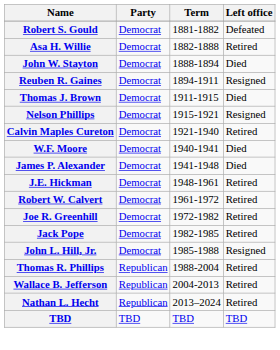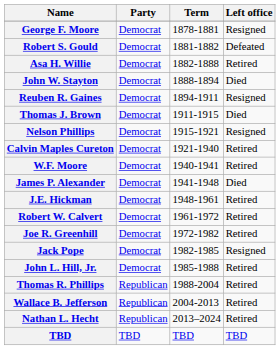+ row: George F. Moore | Democrat | 1878-1881 | Resigned
W.F. Moore | Left office: Died -> Retired
Jack Pope | Left office: Retired -> Resigned
John L. Hill, Jr. | Left office: Resigned -> Retired
